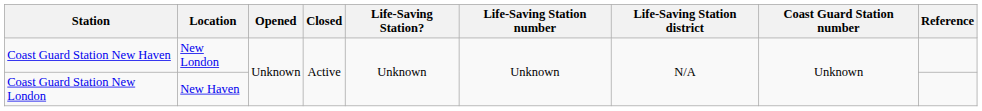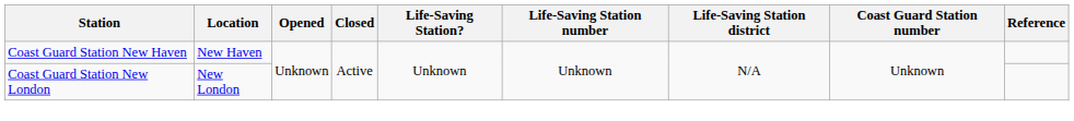Coast Guard Station New Haven | Location: New London -> New Haven
Coast Guard Station New London | Location: New Haven -> New London
